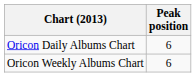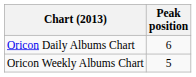Oricon Weekly Albums Chart | Peak position: 6 -> 5
